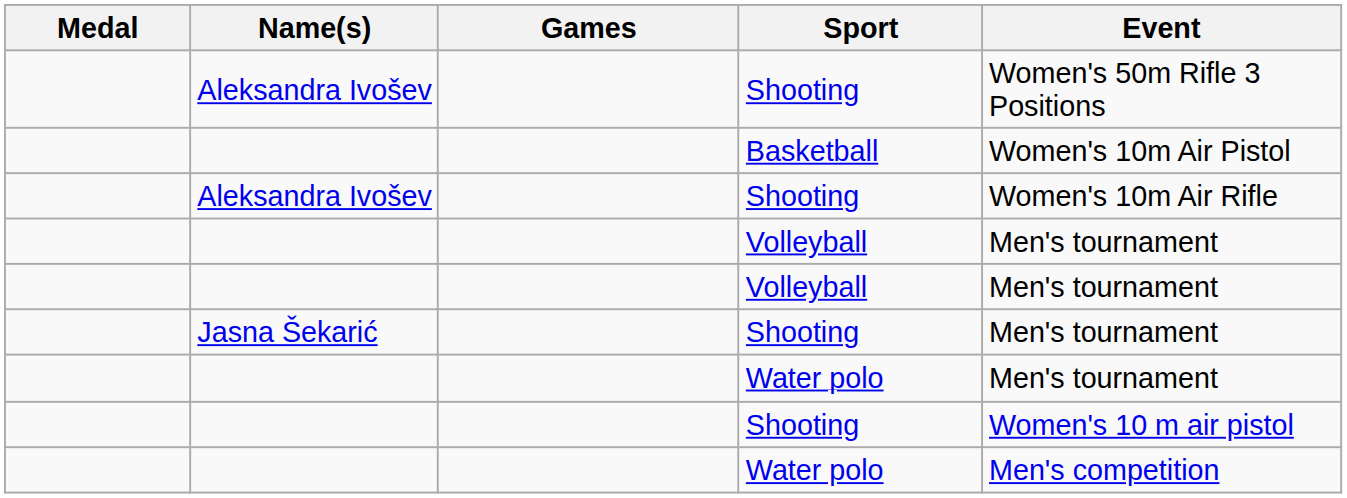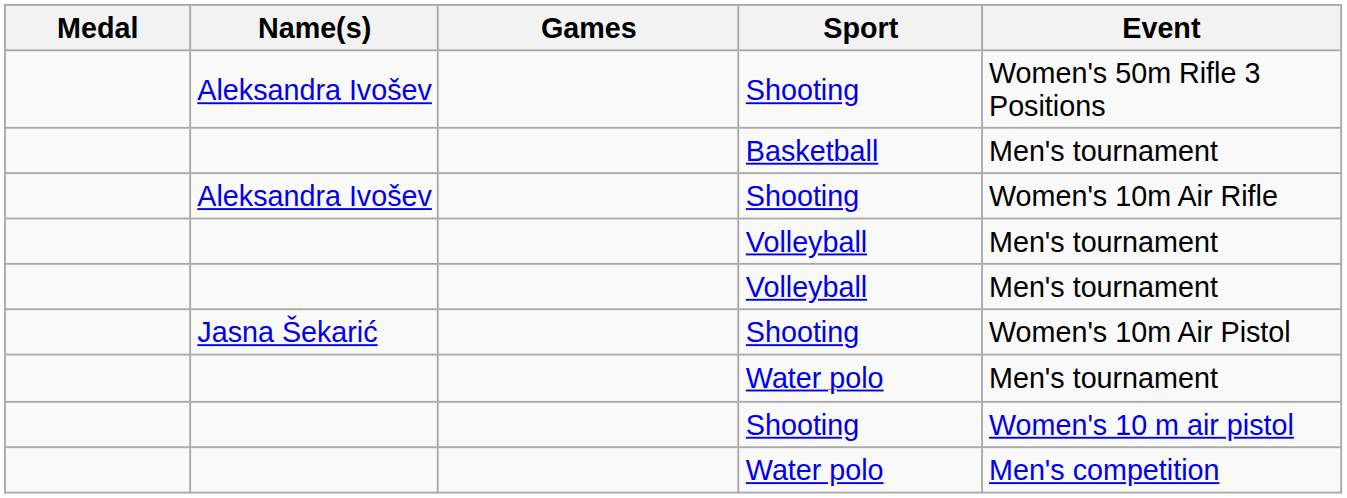Basketball | Event: Women's 10m Air Pistol -> Men's tournament
Jasna Šekarić / Shooting | Event: Men's tournament -> Women's 10m Air Pistol
